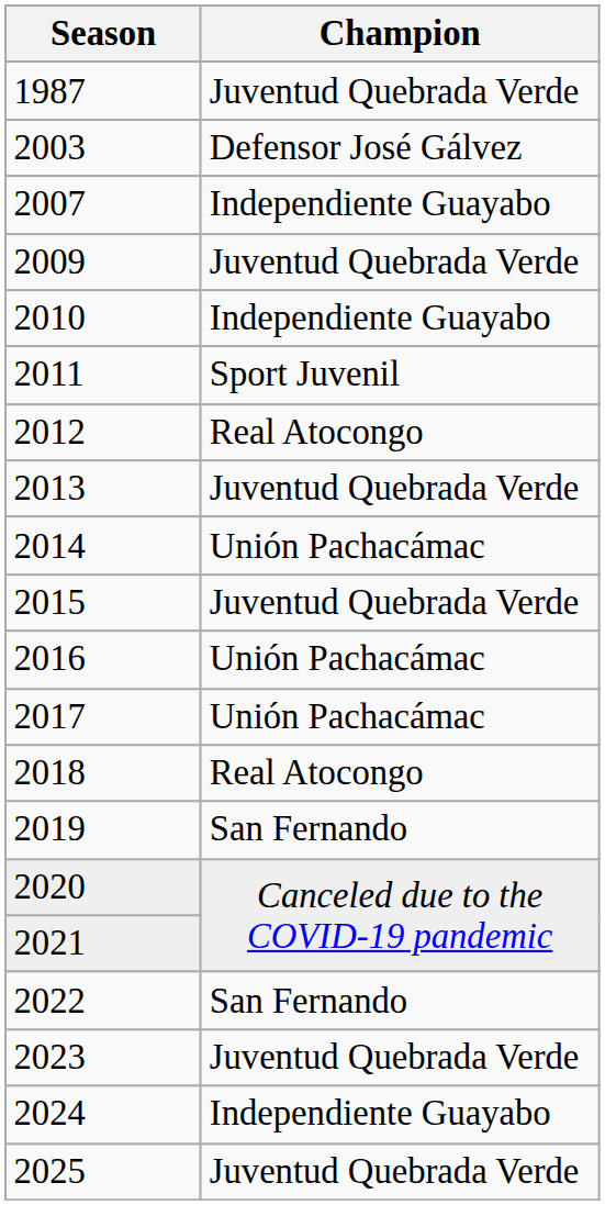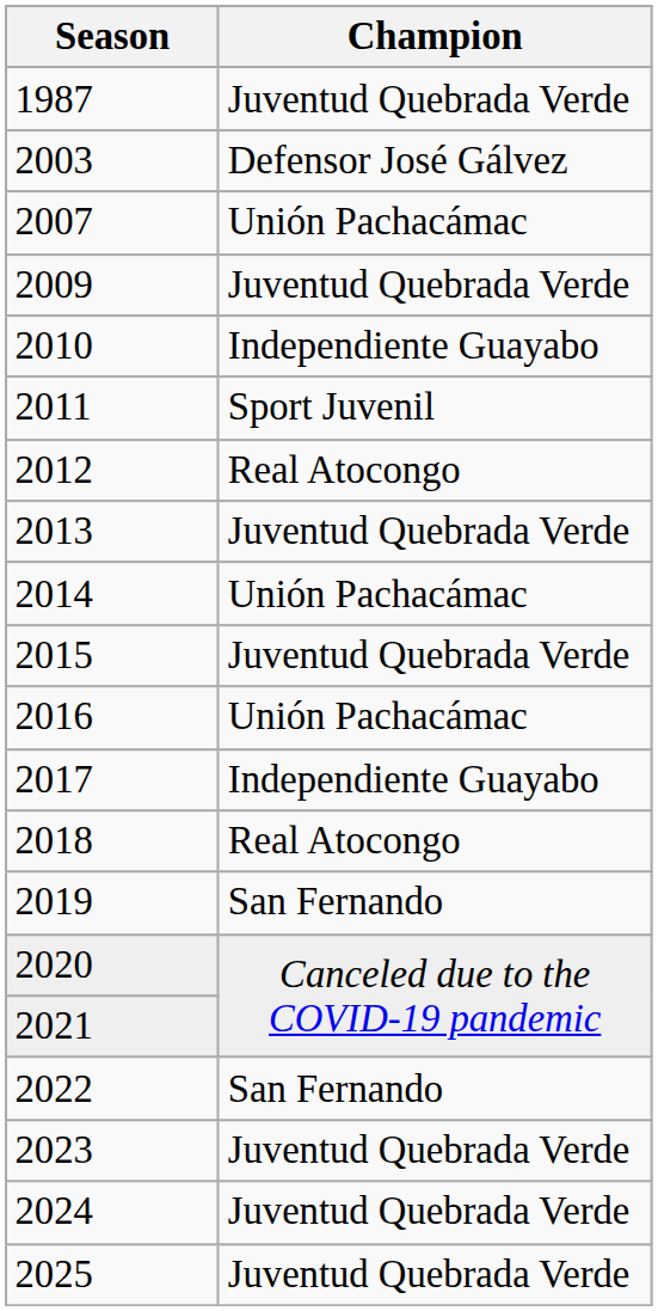2007 | Champion: Independiente Guayabo -> Unión Pachacámac
2017 | Champion: Unión Pachacámac -> Independiente Guayabo
2024 | Champion: Independiente Guayabo -> Juventud Quebrada Verde
